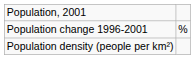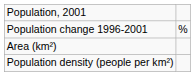+ row: Area (km²)
